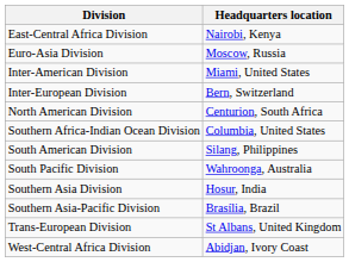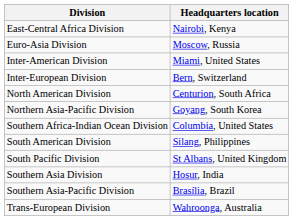+ row: Northern Asia-Pacific Division | Goyang, South Korea
South Pacific Division | Headquarters location: Wahroonga, Australia -> St Albans, United Kingdom
Trans-European Division | Headquarters location: St Albans, United Kingdom -> Wahroonga, Australia
- row: West-Central Africa Division | Abidjan, Ivory Coast
